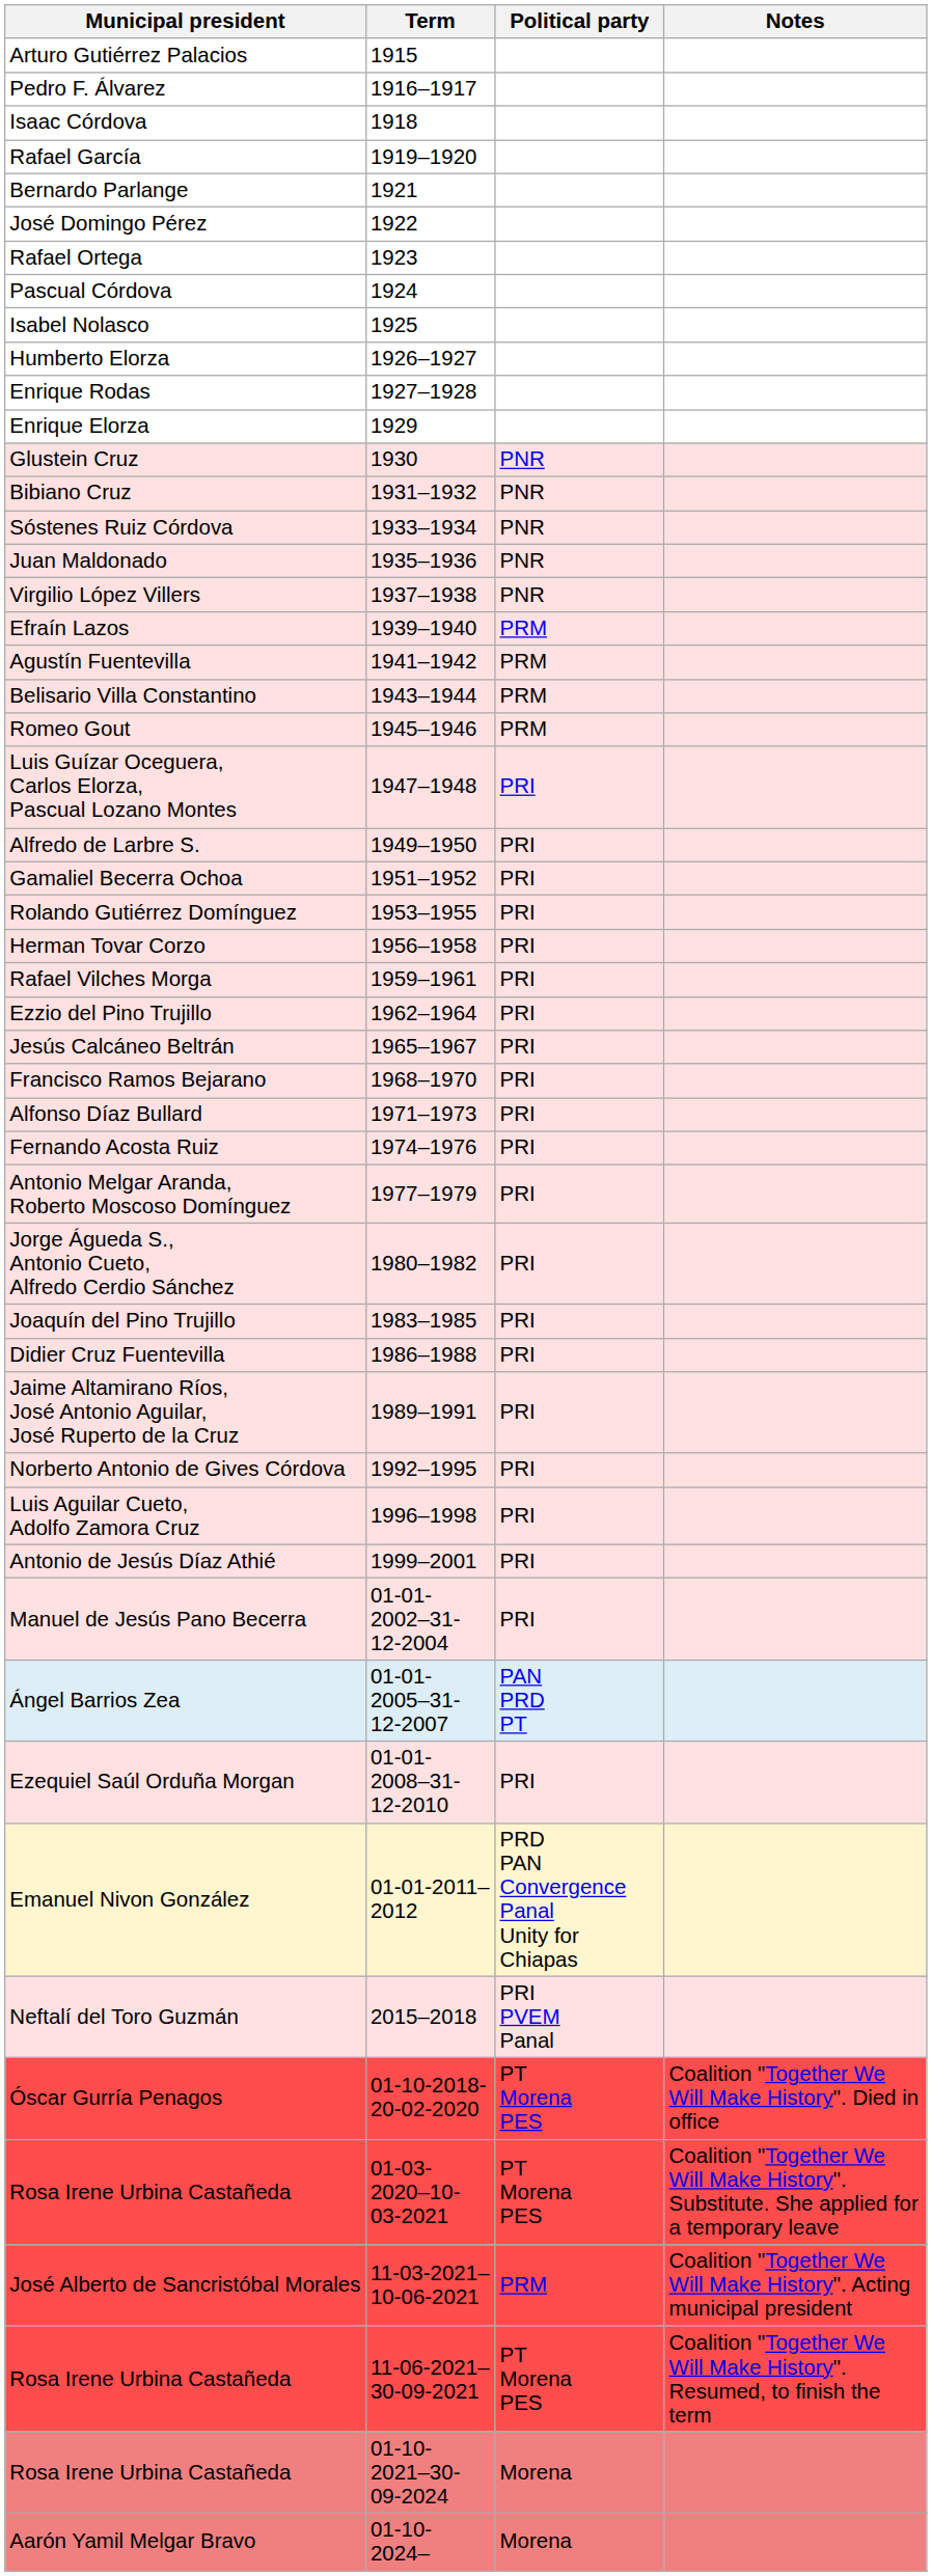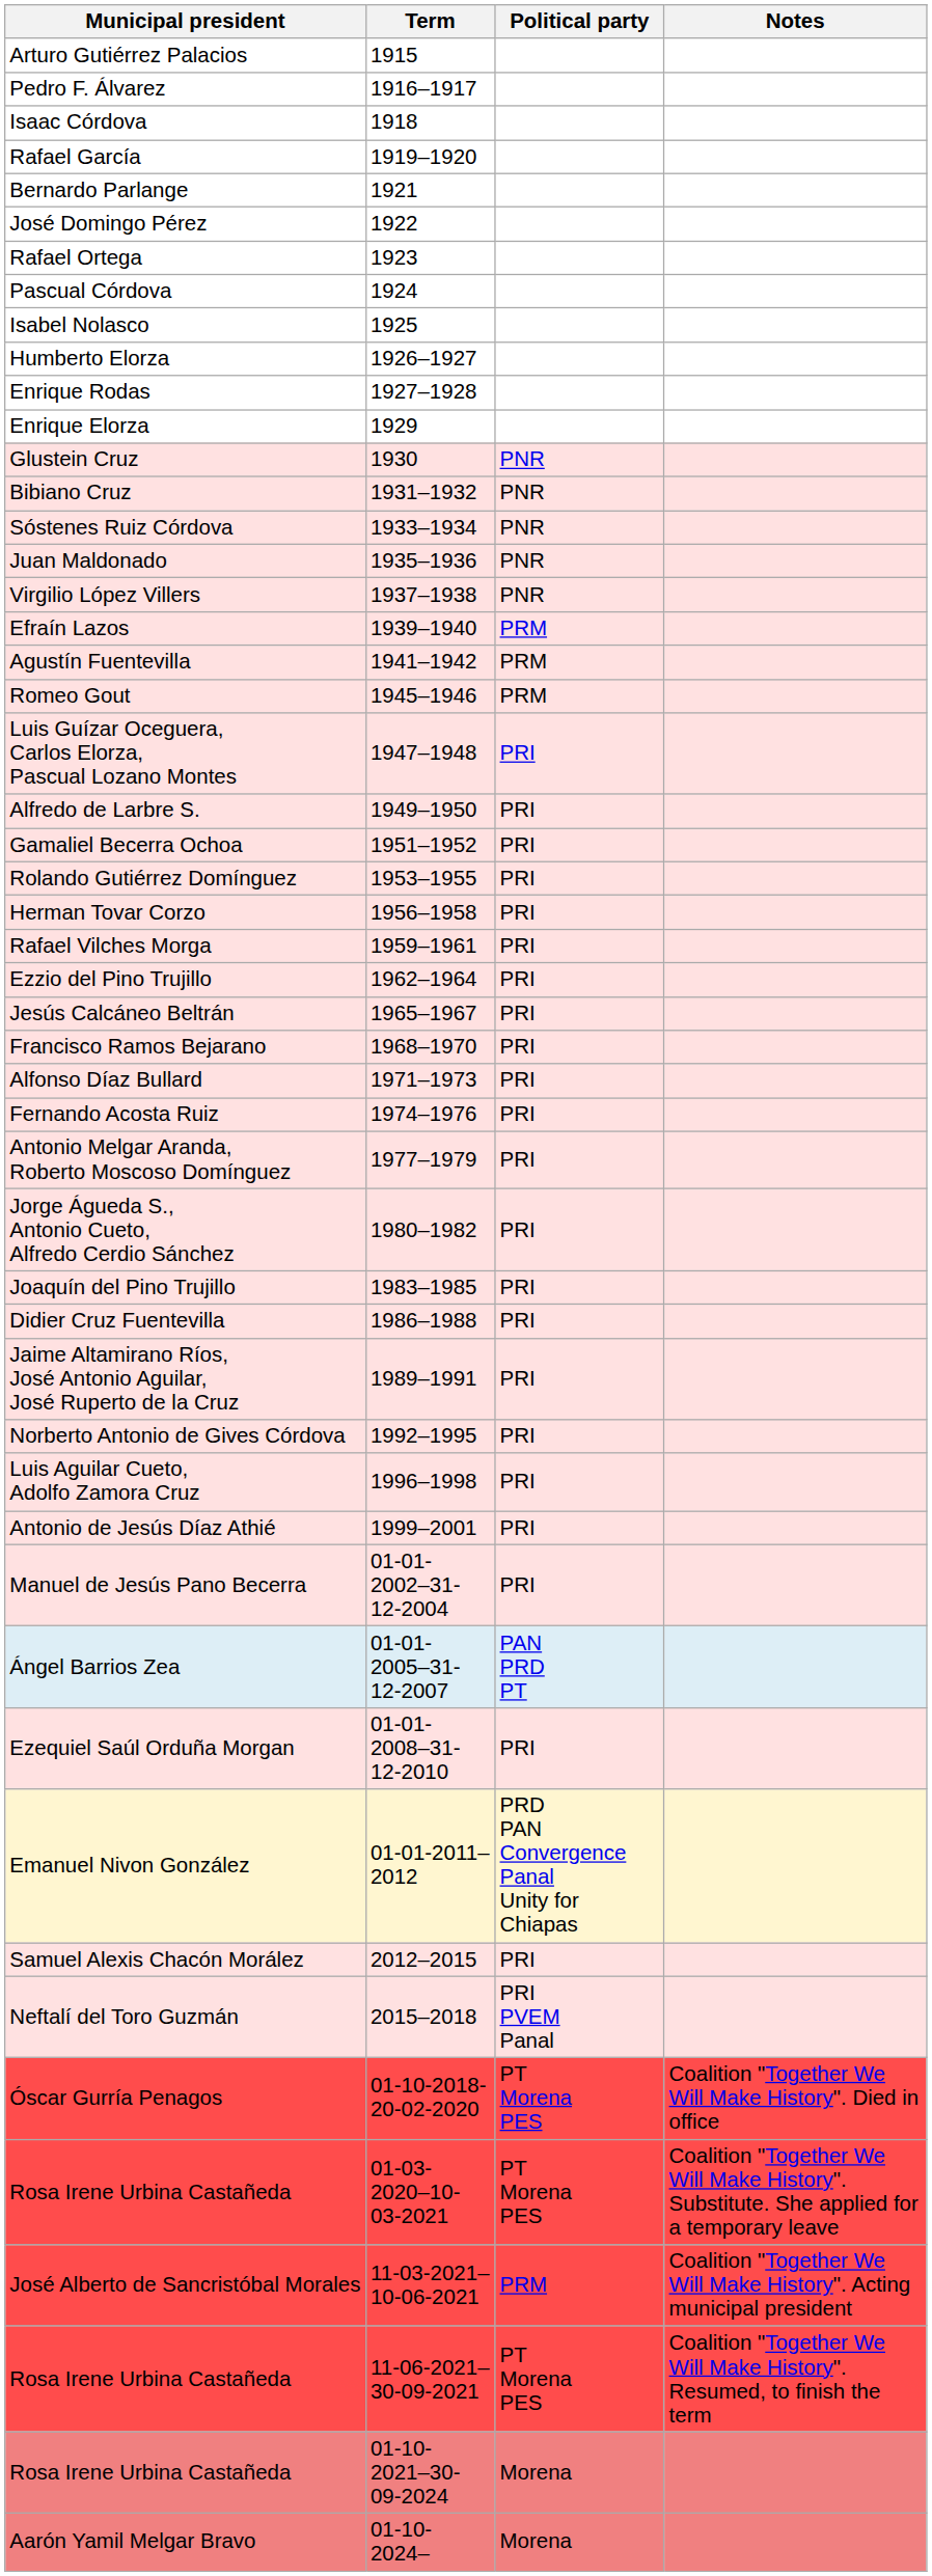- row: Belisario Villa Constantino | 1943–1944 | PRM
+ row: Samuel Alexis Chacón Morález | 2012–2015 | PRI
